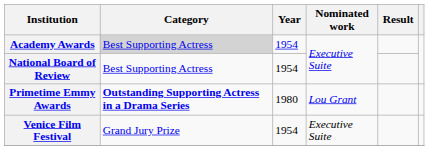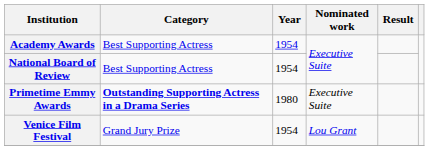Academy Awards | Category: lightgrey background -> no background
Primetime Emmy Awards | Nominated work: Lou Grant -> Executive Suite
Venice Film Festival | Nominated work: Executive Suite -> Lou Grant
